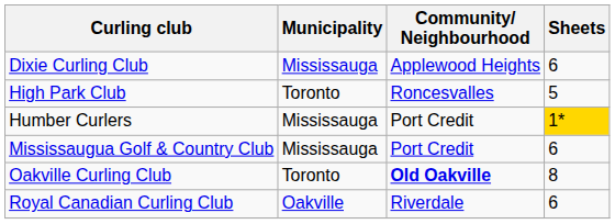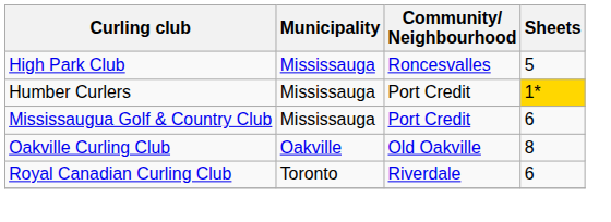- row: Dixie Curling Club | Mississauga | Applewood Heights | 6
High Park Club | Municipality: Toronto -> Mississauga
Oakville Curling Club | Municipality: Toronto -> Oakville
Oakville Curling Club | Community/ Neighbourhood: bold -> normal
Royal Canadian Curling Club | Municipality: Oakville -> Toronto
